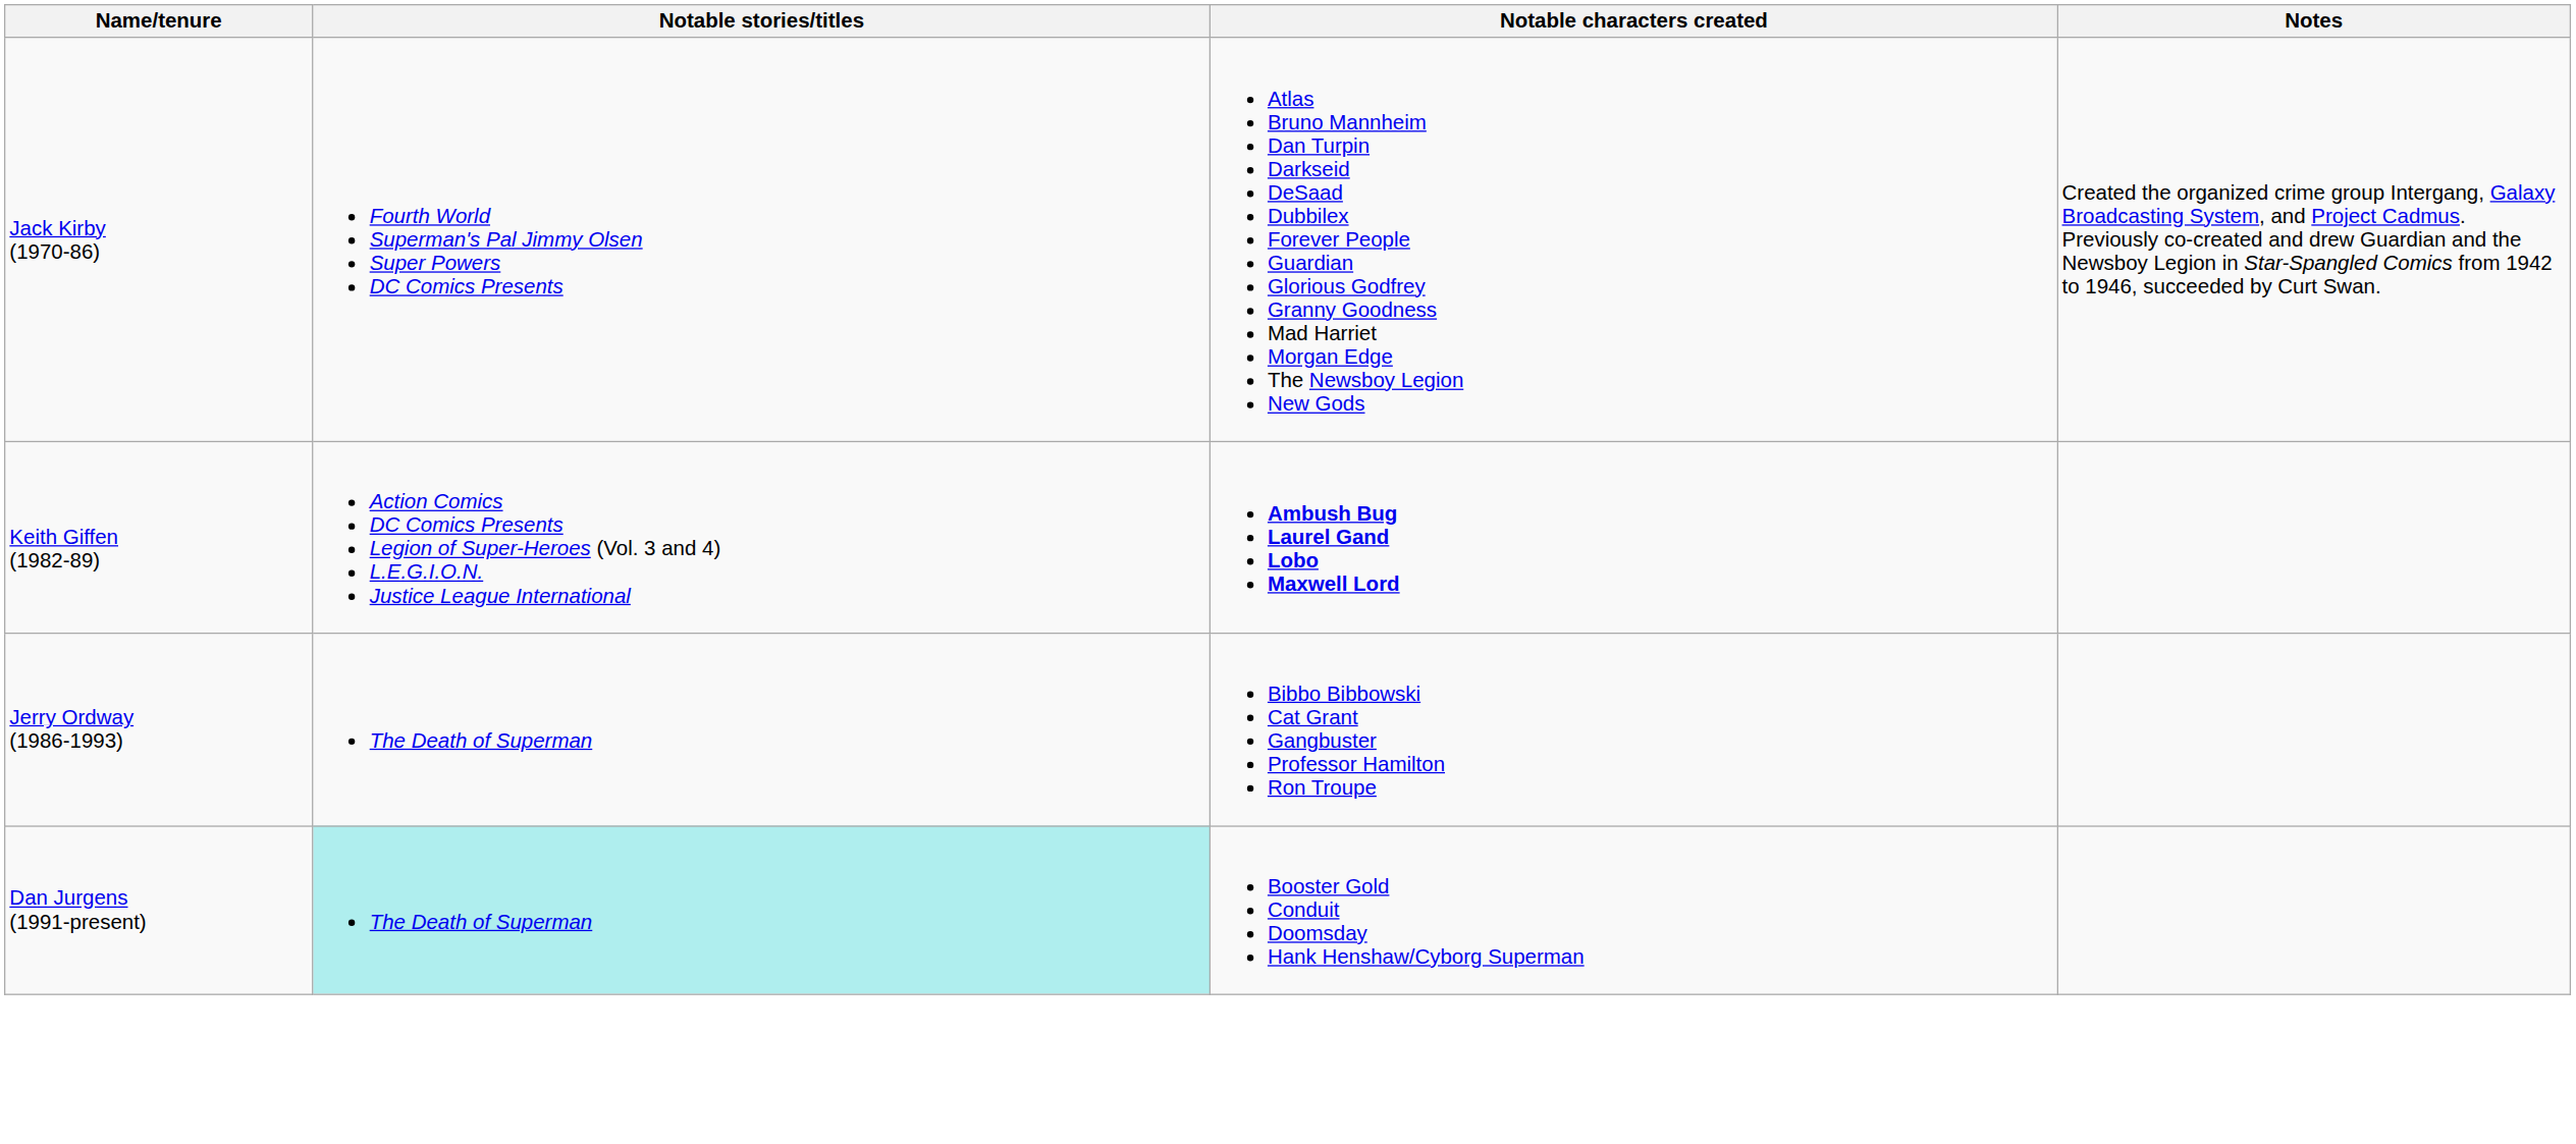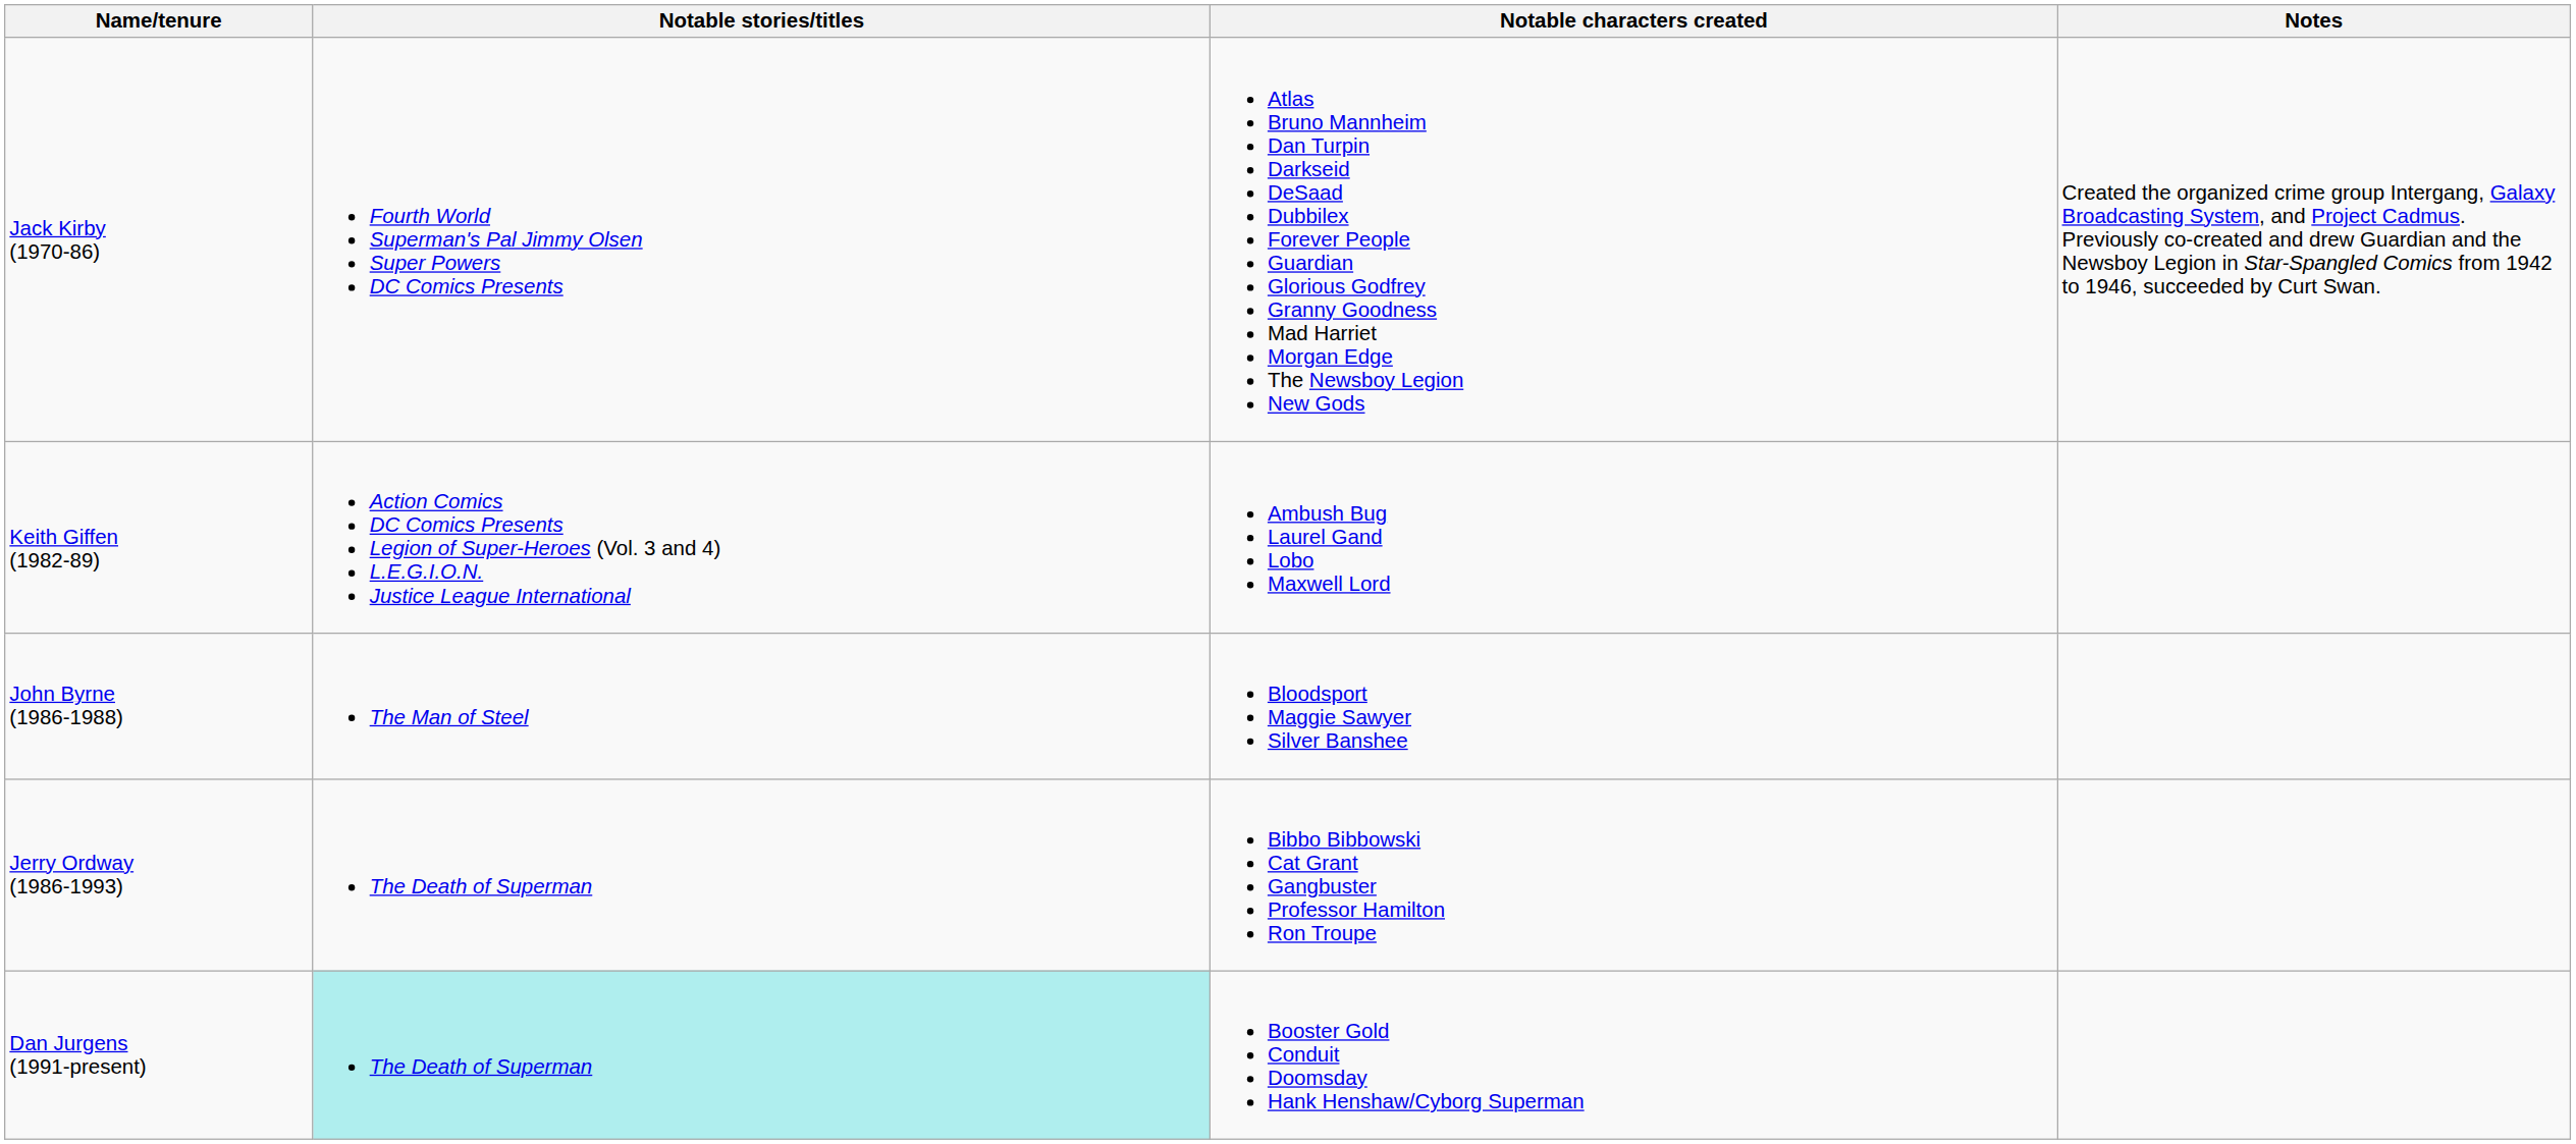Keith Giffen (1982-89) | Notable characters created: bold -> normal
+ row: John Byrne (1986-1988) | The Man of Steel | Bloodsport Maggie Sawyer Silver Banshee
